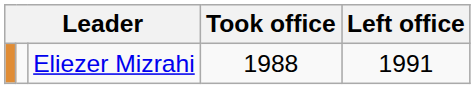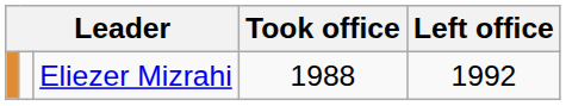Eliezer Mizrahi | Left office: 1991 -> 1992
